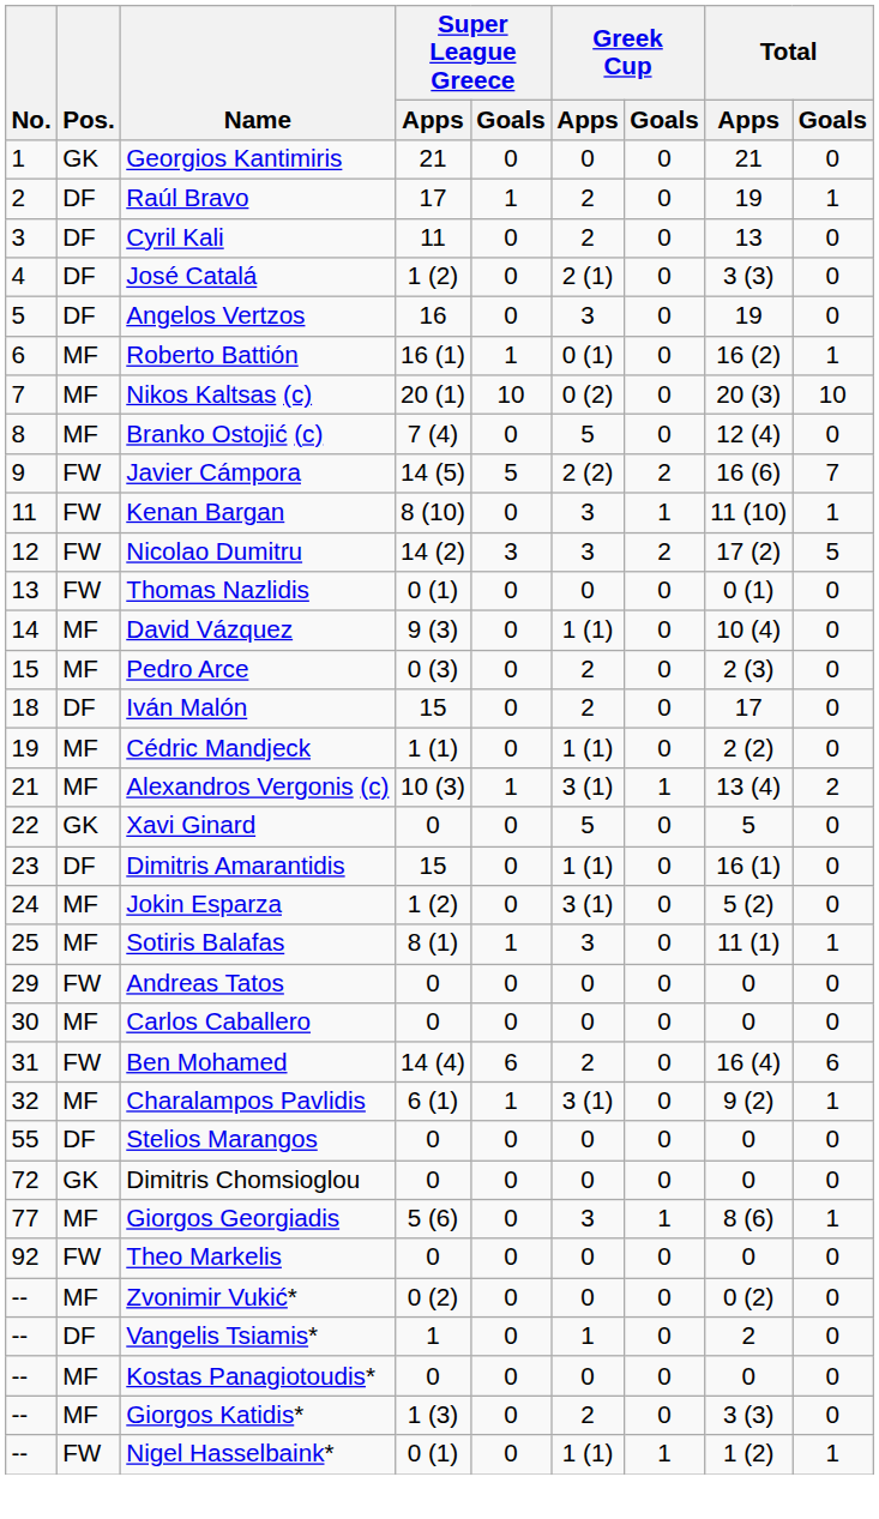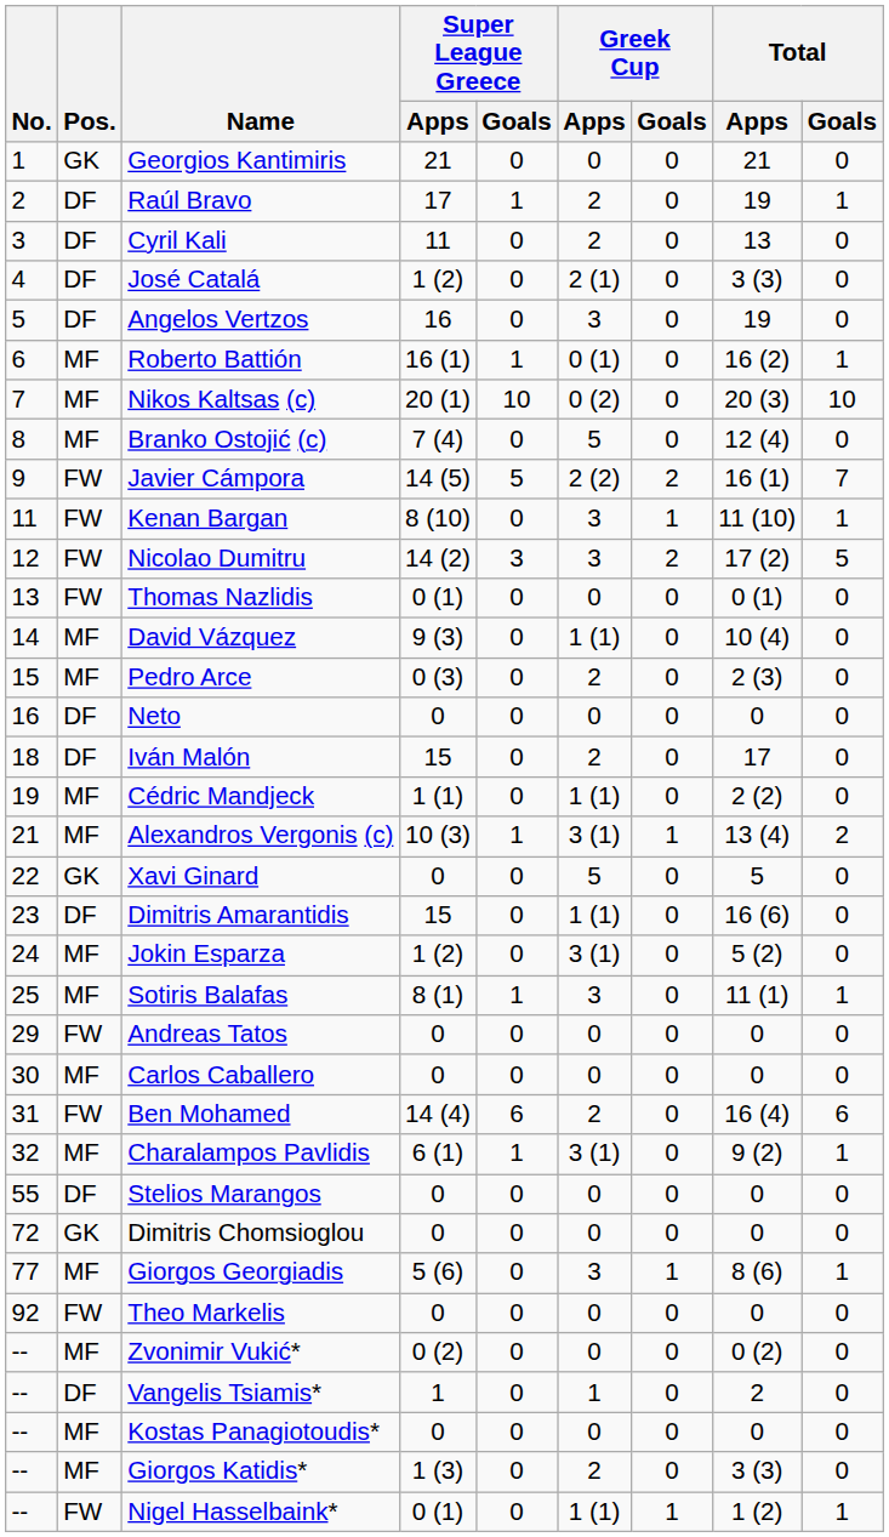Javier Cámpora | Total / Apps: 16 (6) -> 16 (1)
+ row: 16 | DF | Neto | 0 | 0 | 0 | 0 | 0 | 0
Dimitris Amarantidis | Total / Apps: 16 (1) -> 16 (6)
